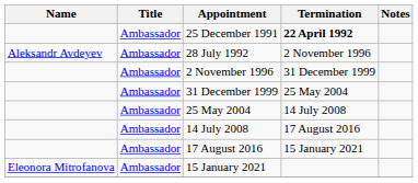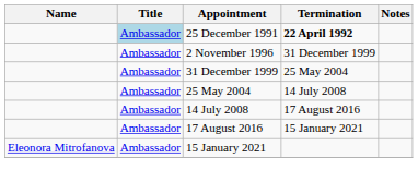25 December 1991 | Title: no background -> lightblue background
- row: Aleksandr Avdeyev | Ambassador | 28 July 1992 | 2 November 1996
